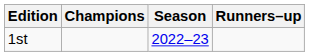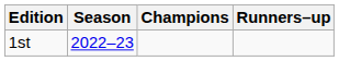columns swapped: Season <-> Champions
